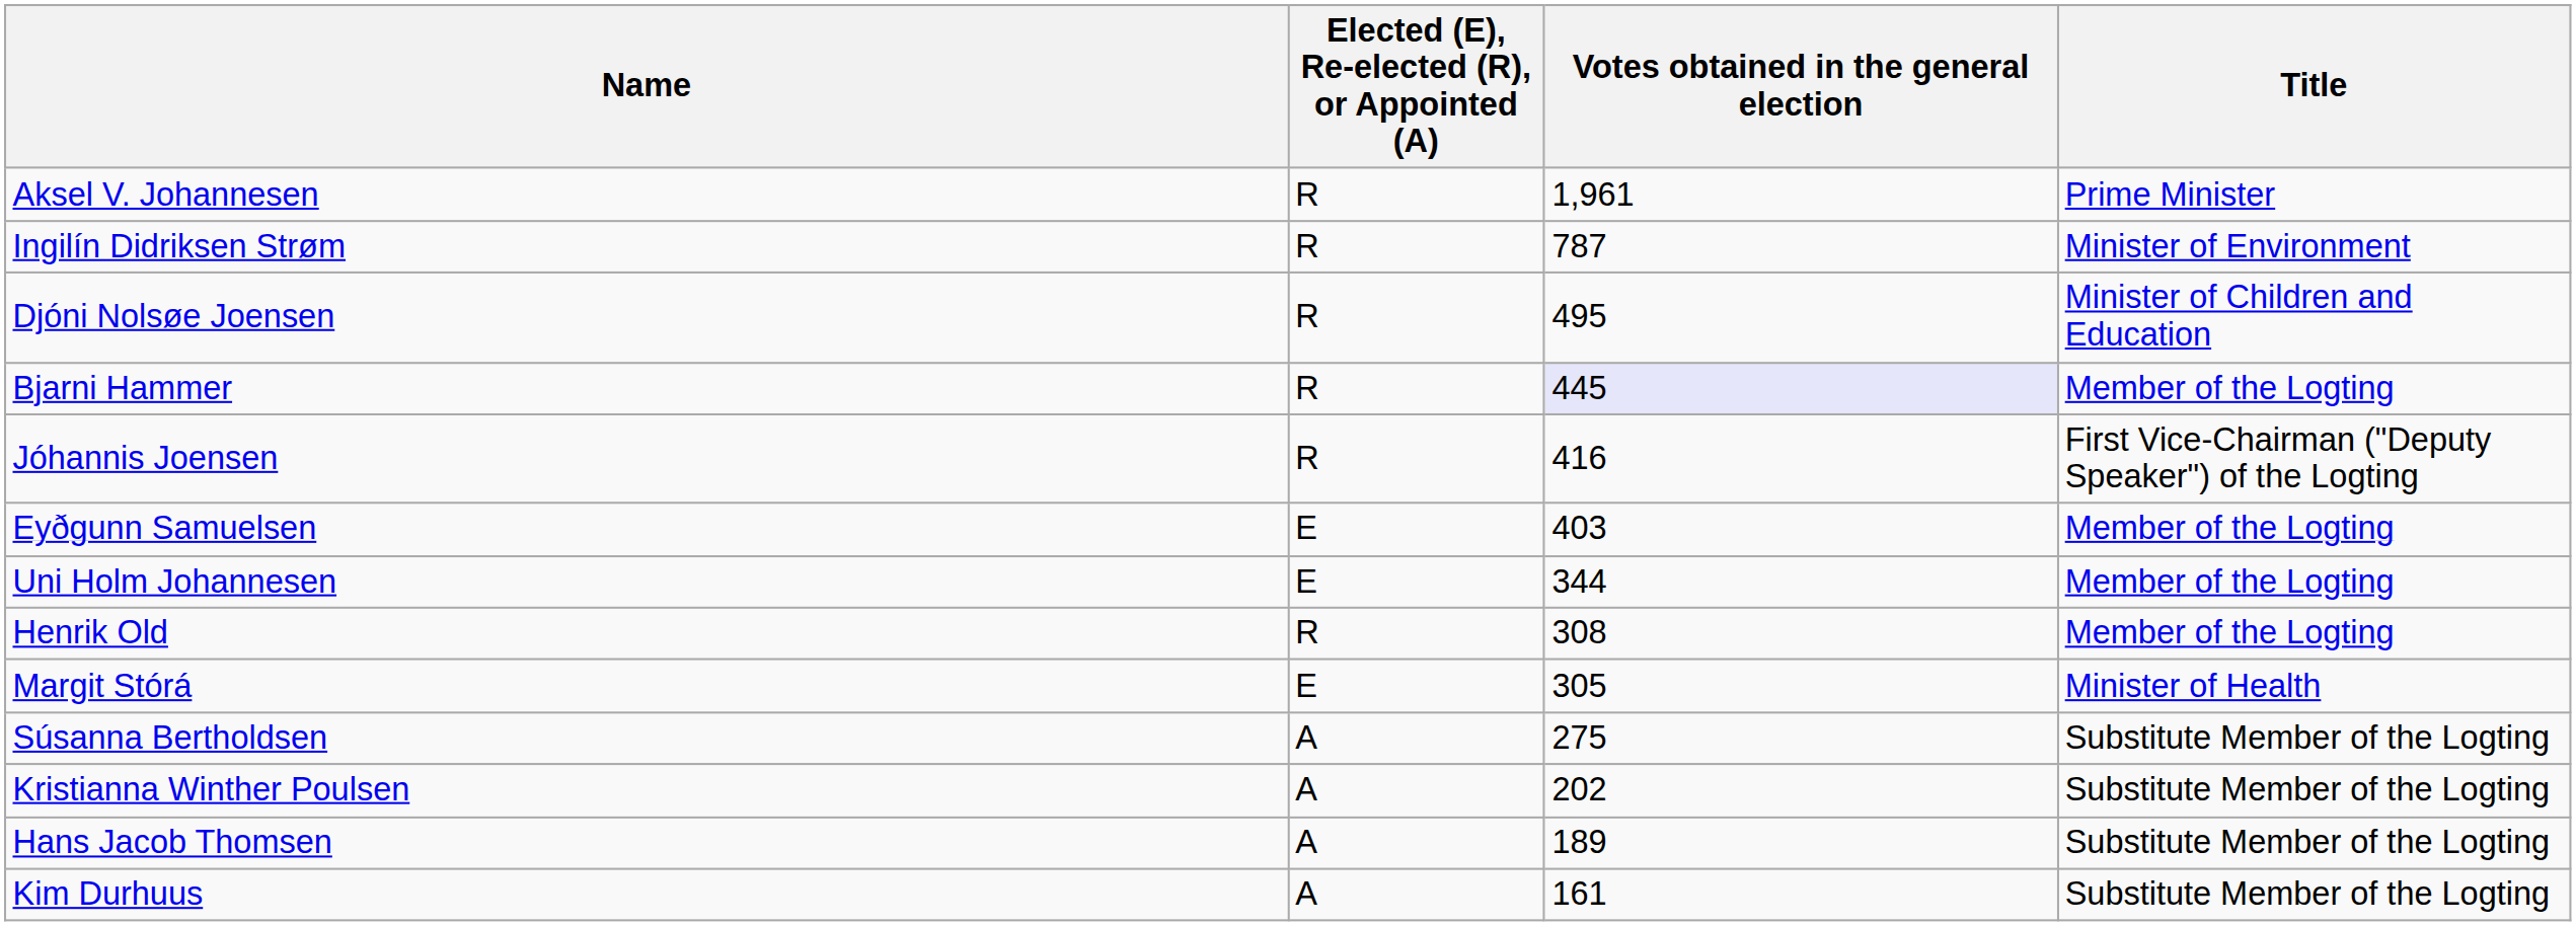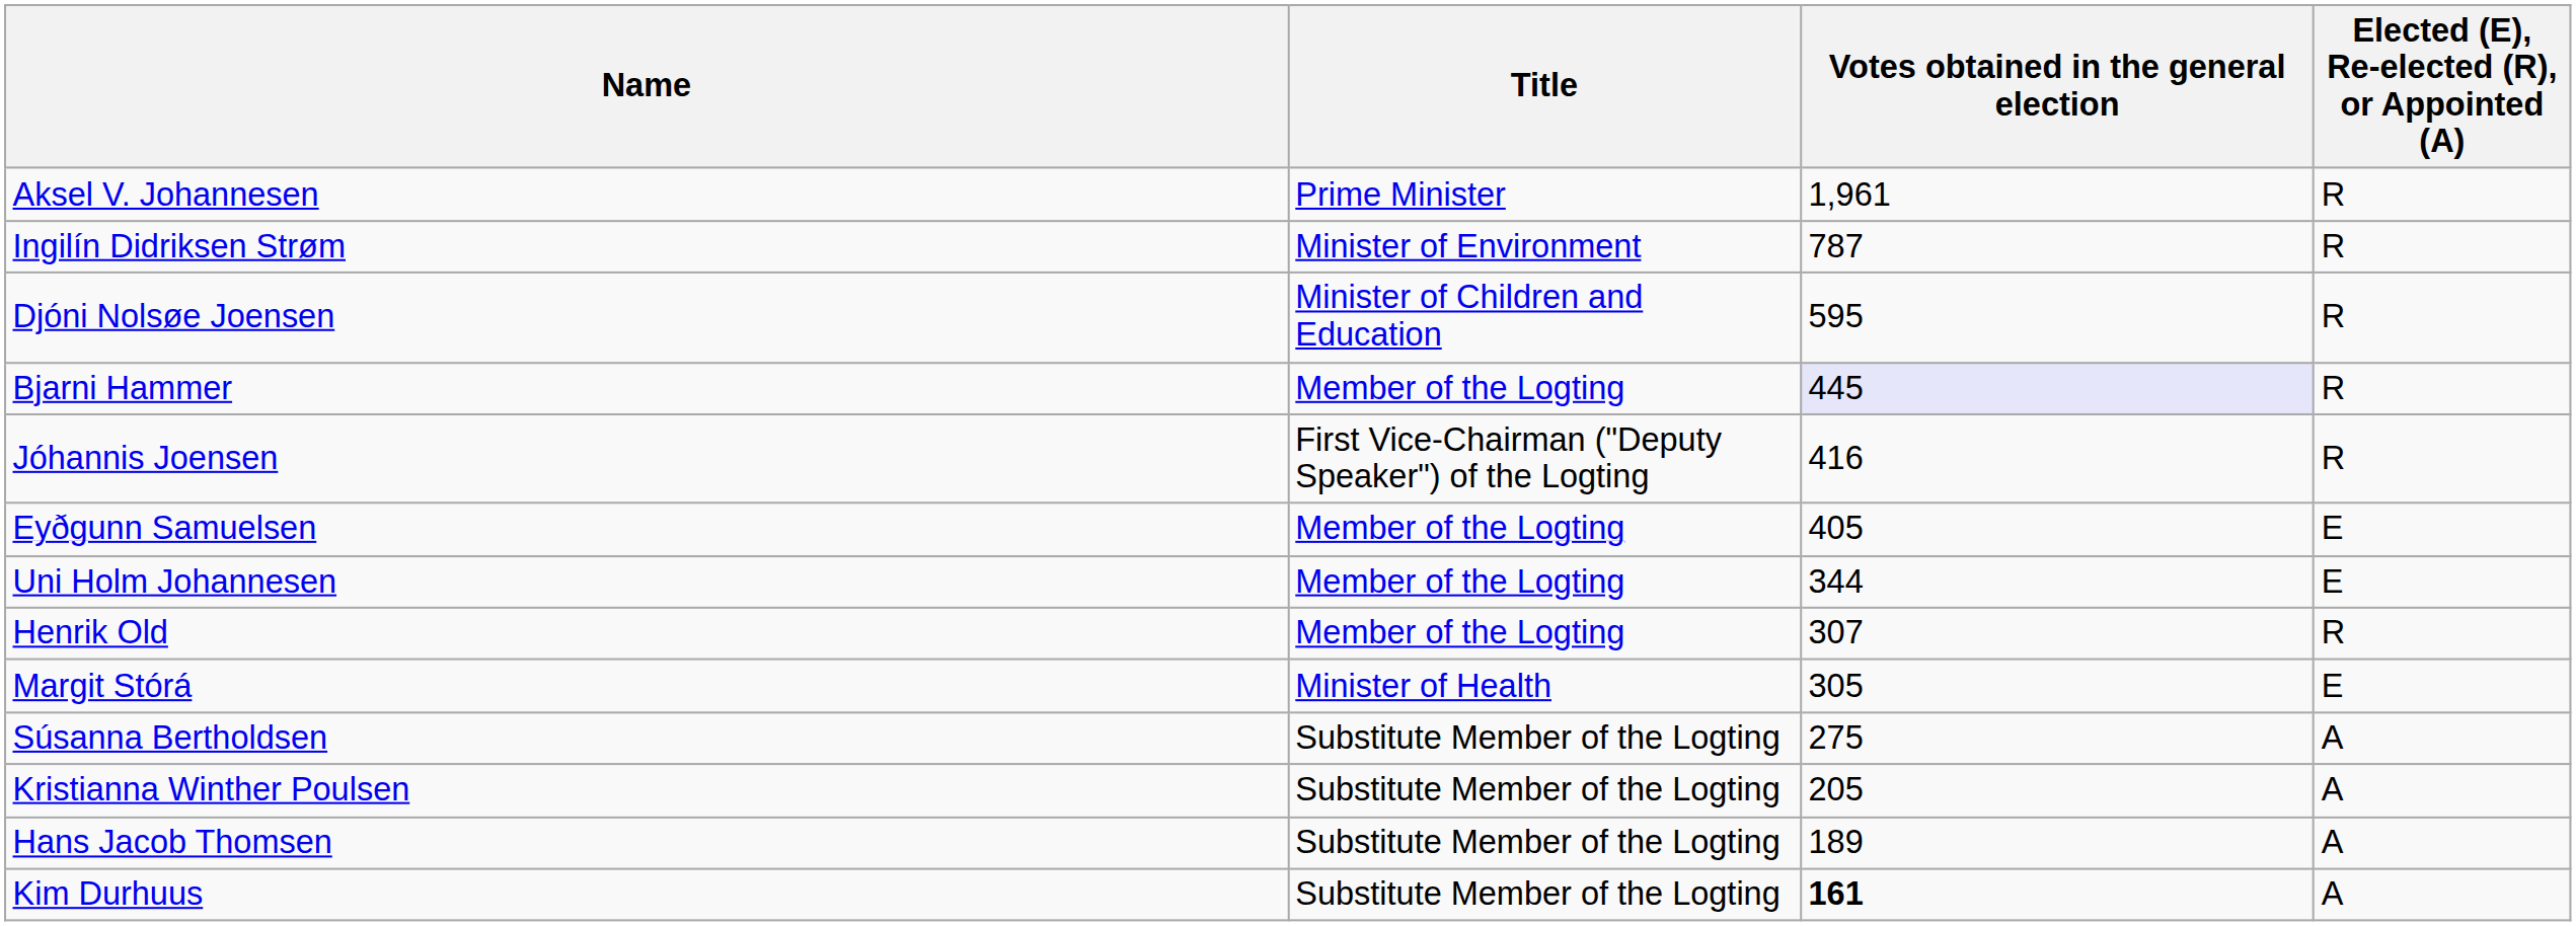columns swapped: Elected (E), Re-elected (R), or Appointed (A) <-> Title
Djóni Nolsøe Joensen | Votes obtained in the general election: 495 -> 595
Eyðgunn Samuelsen | Votes obtained in the general election: 403 -> 405
Henrik Old | Votes obtained in the general election: 308 -> 307
Kristianna Winther Poulsen | Votes obtained in the general election: 202 -> 205
Kim Durhuus | Votes obtained in the general election: normal -> bold
